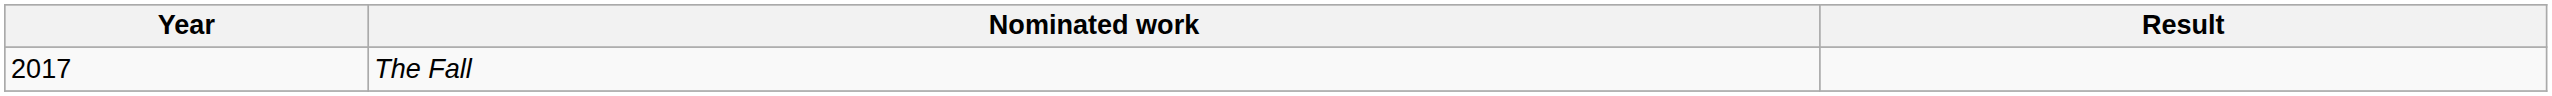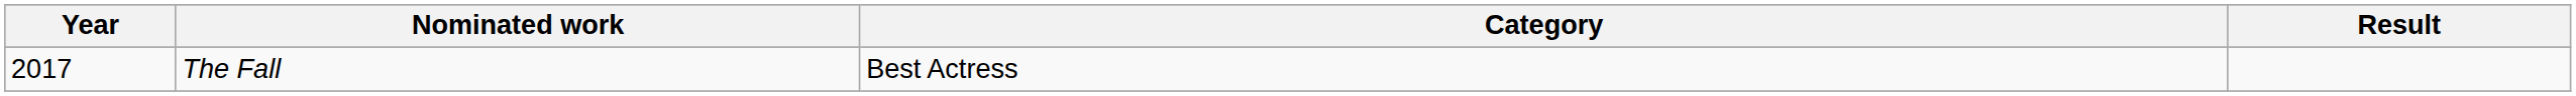+ column: Category | Best Actress
